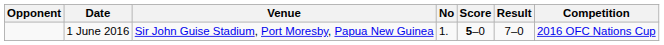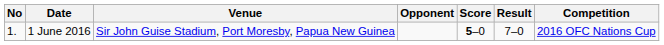columns swapped: No <-> Opponent
